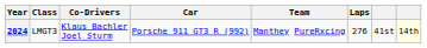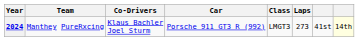columns swapped: Team <-> Class
2024 | Laps: 276 -> 273
